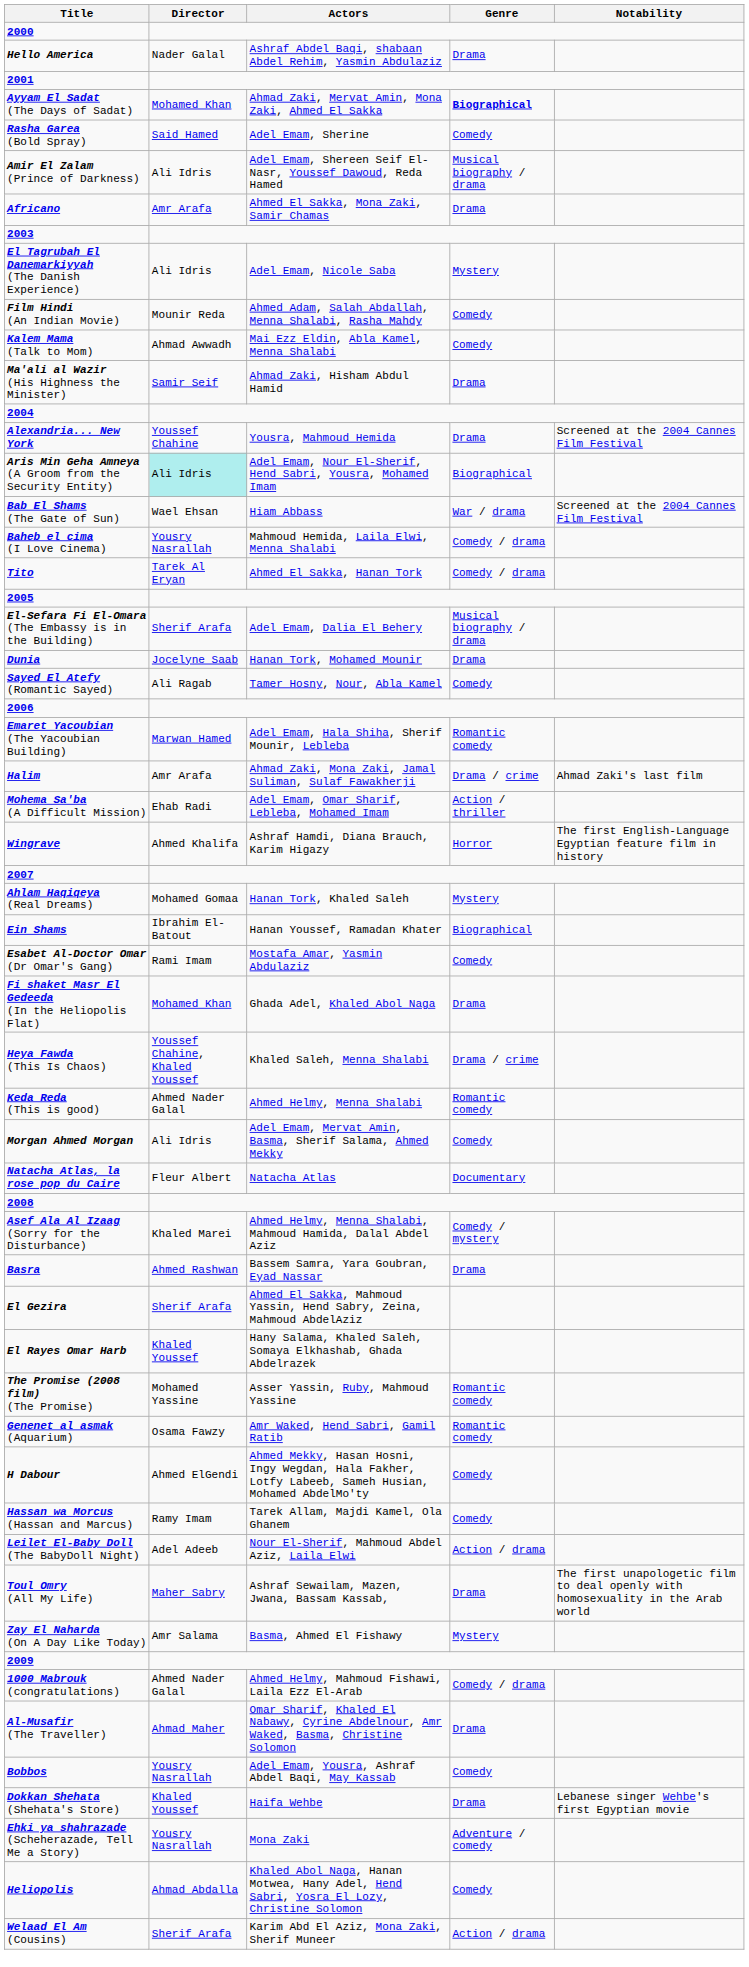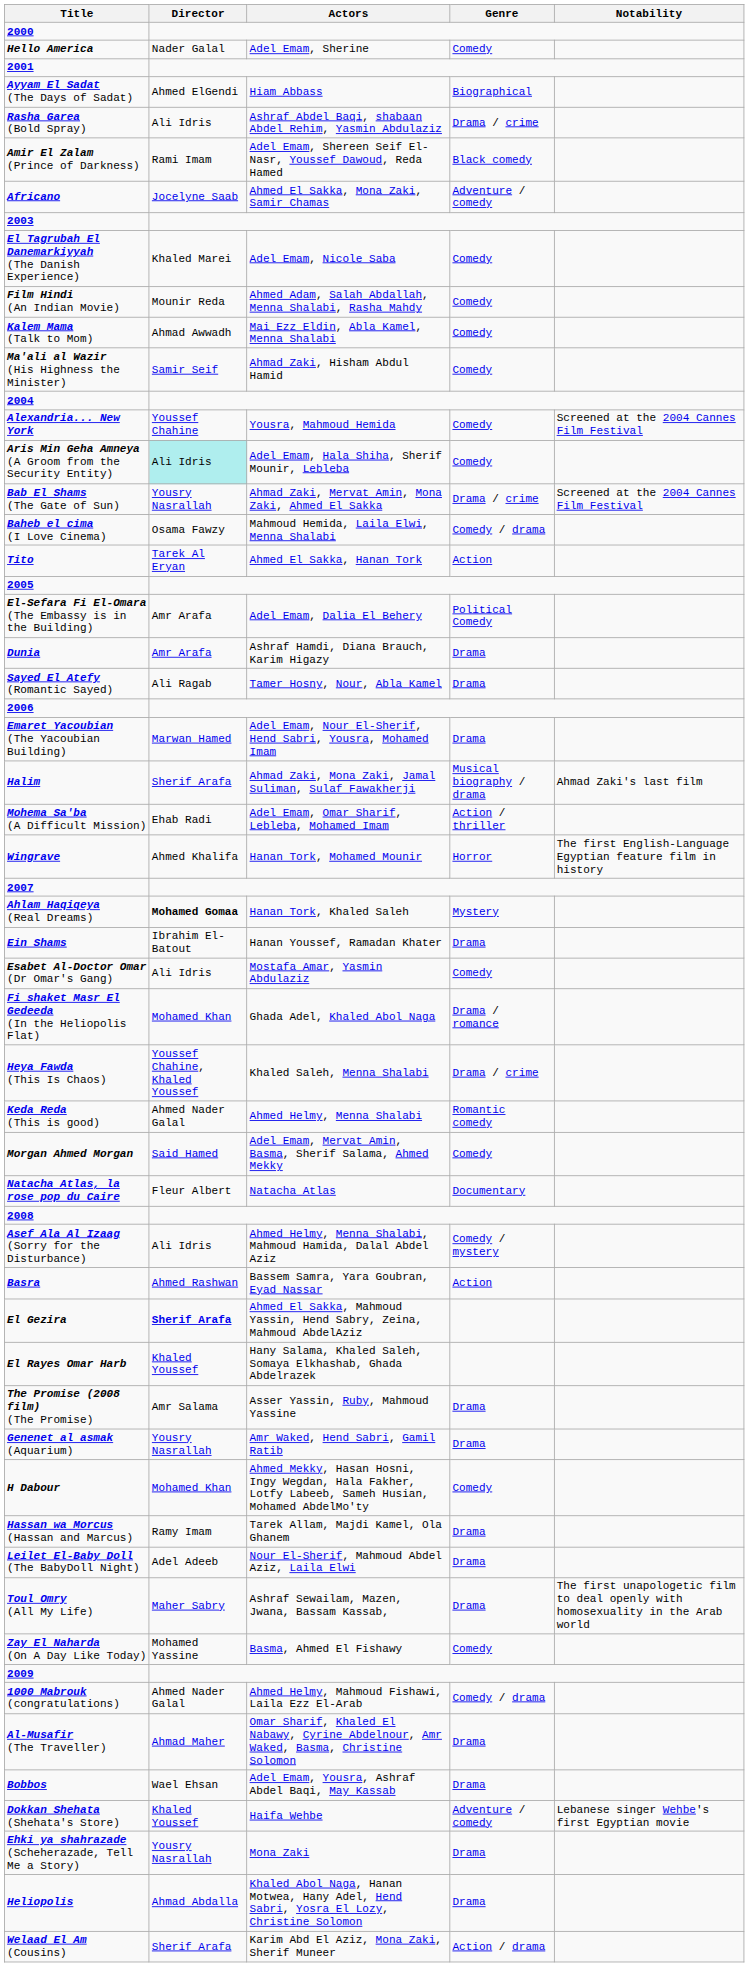Hello America | Actors: Ashraf Abdel Baqi, shabaan Abdel Rehim, Yasmin Abdulaziz -> Adel Emam, Sherine
Hello America | Genre: Drama -> Comedy
Ayyam El Sadat (The Days of Sadat) | Director: Mohamed Khan -> Ahmed ElGendi
Ayyam El Sadat (The Days of Sadat) | Actors: Ahmad Zaki, Mervat Amin, Mona Zaki, Ahmed El Sakka -> Hiam Abbass
Ayyam El Sadat (The Days of Sadat) | Genre: bold -> normal
Rasha Garea (Bold Spray) | Director: Said Hamed -> Ali Idris
Rasha Garea (Bold Spray) | Actors: Adel Emam, Sherine -> Ashraf Abdel Baqi, shabaan Abdel Rehim, Yasmin Abdulaziz
Rasha Garea (Bold Spray) | Genre: Comedy -> Drama / crime
Amir El Zalam (Prince of Darkness) | Director: Ali Idris -> Rami Imam
Amir El Zalam (Prince of Darkness) | Genre: Musical biography / drama -> Black comedy
Africano | Director: Amr Arafa -> Jocelyne Saab
Africano | Genre: Drama -> Adventure / comedy
El Tagrubah El Danemarkiyyah (The Danish Experience) | Director: Ali Idris -> Khaled Marei
El Tagrubah El Danemarkiyyah (The Danish Experience) | Genre: Mystery -> Comedy
Ma'ali al Wazir (His Highness the Minister) | Genre: Drama -> Comedy
Alexandria... New York | Genre: Drama -> Comedy
Aris Min Geha Amneya (A Groom from the Security Entity) | Actors: Adel Emam, Nour El-Sherif, Hend Sabri, Yousra, Mohamed Imam -> Adel Emam, Hala Shiha, Sherif Mounir, Lebleba
Aris Min Geha Amneya (A Groom from the Security Entity) | Genre: Biographical -> Comedy
Bab El Shams (The Gate of Sun) | Director: Wael Ehsan -> Yousry Nasrallah
Bab El Shams (The Gate of Sun) | Actors: Hiam Abbass -> Ahmad Zaki, Mervat Amin, Mona Zaki, Ahmed El Sakka
Bab El Shams (The Gate of Sun) | Genre: War / drama -> Drama / crime
Baheb el cima (I Love Cinema) | Director: Yousry Nasrallah -> Osama Fawzy
Tito | Genre: Comedy / drama -> Action
El-Sefara Fi El-Omara (The Embassy is in the Building) | Director: Sherif Arafa -> Amr Arafa
El-Sefara Fi El-Omara (The Embassy is in the Building) | Genre: Musical biography / drama -> Political Comedy
Dunia | Director: Jocelyne Saab -> Amr Arafa
Dunia | Actors: Hanan Tork, Mohamed Mounir -> Ashraf Hamdi, Diana Brauch, Karim Higazy
Sayed El Atefy (Romantic Sayed) | Genre: Comedy -> Drama
Emaret Yacoubian (The Yacoubian Building) | Actors: Adel Emam, Hala Shiha, Sherif Mounir, Lebleba -> Adel Emam, Nour El-Sherif, Hend Sabri, Yousra, Mohamed Imam
Emaret Yacoubian (The Yacoubian Building) | Genre: Romantic comedy -> Drama
Halim | Director: Amr Arafa -> Sherif Arafa
Halim | Genre: Drama / crime -> Musical biography / drama
Wingrave | Actors: Ashraf Hamdi, Diana Brauch, Karim Higazy -> Hanan Tork, Mohamed Mounir
Ahlam Haqiqeya (Real Dreams) | Director: normal -> bold
Ein Shams | Genre: Biographical -> Drama
Esabet Al-Doctor Omar (Dr Omar's Gang) | Director: Rami Imam -> Ali Idris
Fi shaket Masr El Gedeeda (In the Heliopolis Flat) | Genre: Drama -> Drama / romance
Morgan Ahmed Morgan | Director: Ali Idris -> Said Hamed
Asef Ala Al Izaag (Sorry for the Disturbance) | Director: Khaled Marei -> Ali Idris
Basra | Genre: Drama -> Action
El Gezira | Director: normal -> bold
The Promise (2008 film) (The Promise) | Director: Mohamed Yassine -> Amr Salama
The Promise (2008 film) (The Promise) | Genre: Romantic comedy -> Drama
Genenet al asmak (Aquarium) | Director: Osama Fawzy -> Yousry Nasrallah
Genenet al asmak (Aquarium) | Genre: Romantic comedy -> Drama
H Dabour | Director: Ahmed ElGendi -> Mohamed Khan
Hassan wa Morcus (Hassan and Marcus) | Genre: Comedy -> Drama
Leilet El-Baby Doll (The BabyDoll Night) | Genre: Action / drama -> Drama
Zay El Naharda (On A Day Like Today) | Director: Amr Salama -> Mohamed Yassine
Zay El Naharda (On A Day Like Today) | Genre: Mystery -> Comedy
Bobbos | Director: Yousry Nasrallah -> Wael Ehsan
Bobbos | Genre: Comedy -> Drama
Dokkan Shehata (Shehata's Store) | Genre: Drama -> Adventure / comedy
Ehki ya shahrazade (Scheherazade, Tell Me a Story) | Genre: Adventure / comedy -> Drama
Heliopolis | Genre: Comedy -> Drama
